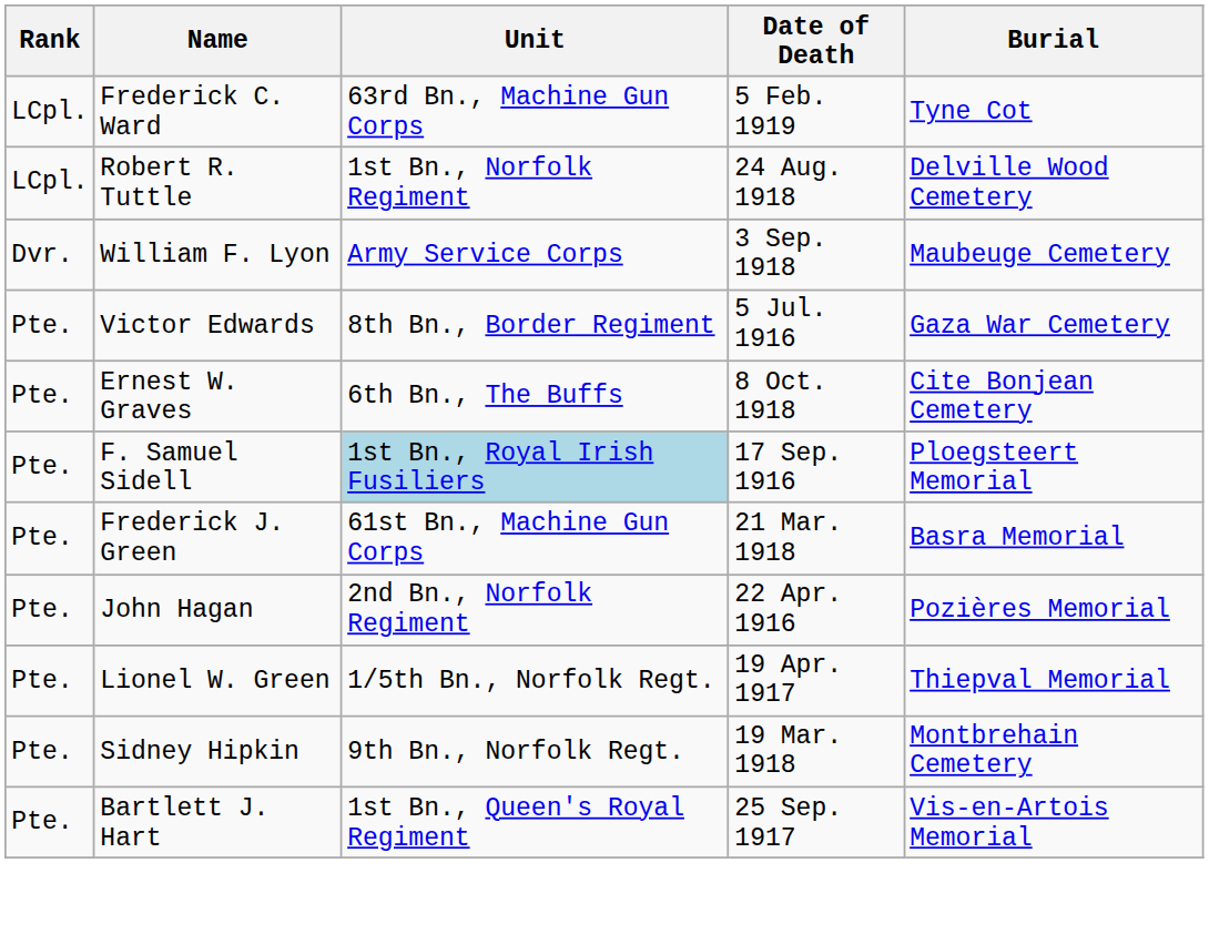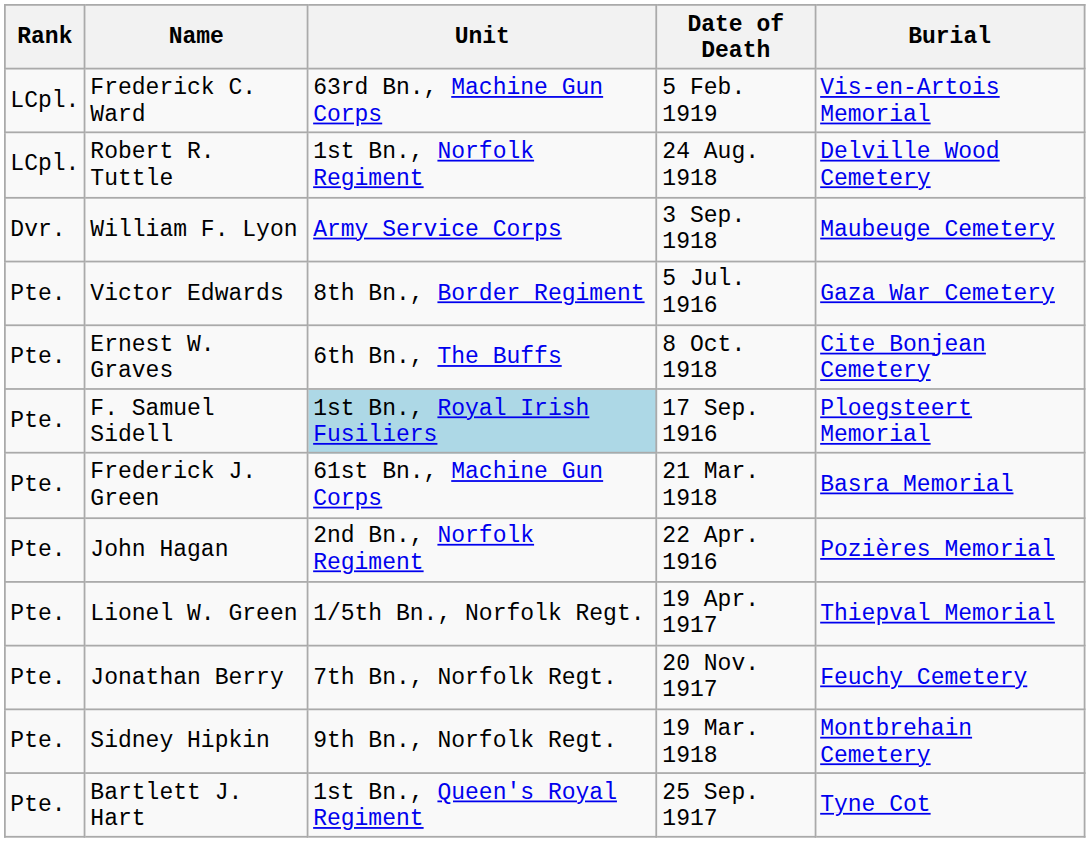Frederick C. Ward | Burial: Tyne Cot -> Vis-en-Artois Memorial
+ row: Pte. | Jonathan Berry | 7th Bn., Norfolk Regt. | 20 Nov. 1917 | Feuchy Cemetery
Bartlett J. Hart | Burial: Vis-en-Artois Memorial -> Tyne Cot
